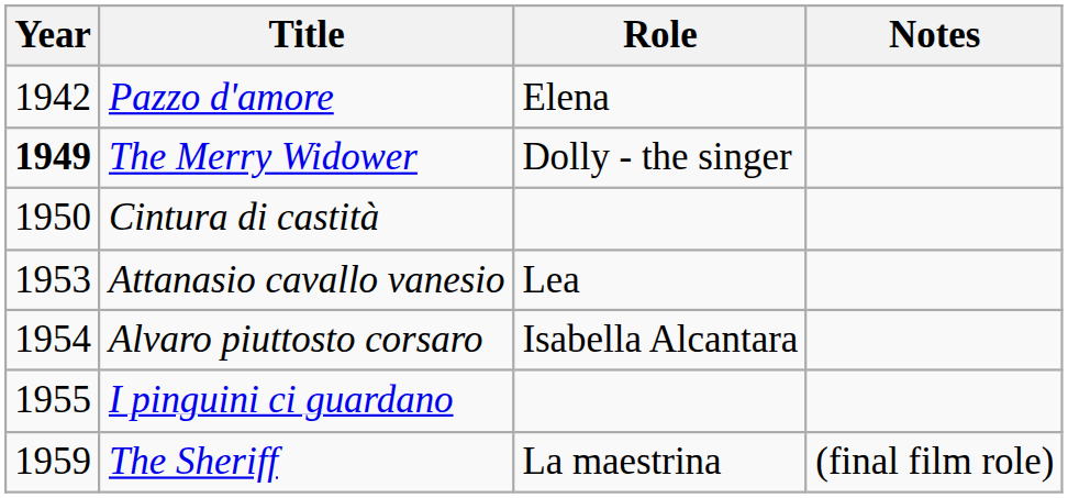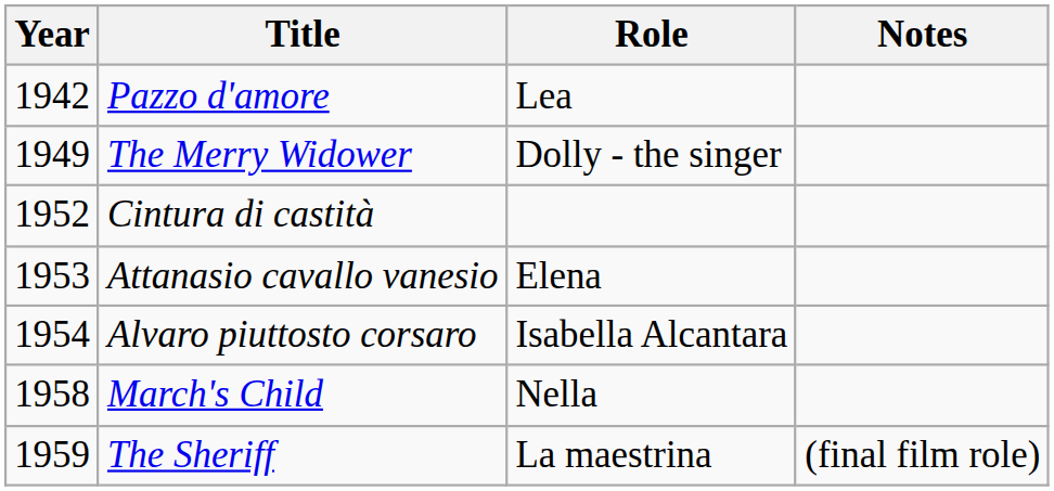Pazzo d'amore | Role: Elena -> Lea
The Merry Widower | Year: bold -> normal
Cintura di castità | Year: 1950 -> 1952
Attanasio cavallo vanesio | Role: Lea -> Elena
- row: 1955 | I pinguini ci guardano
+ row: 1958 | March's Child | Nella
